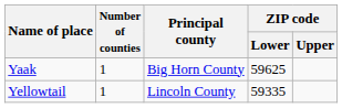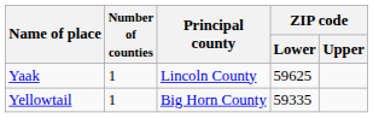Yaak | Principal county: Big Horn County -> Lincoln County
Yellowtail | Principal county: Lincoln County -> Big Horn County
